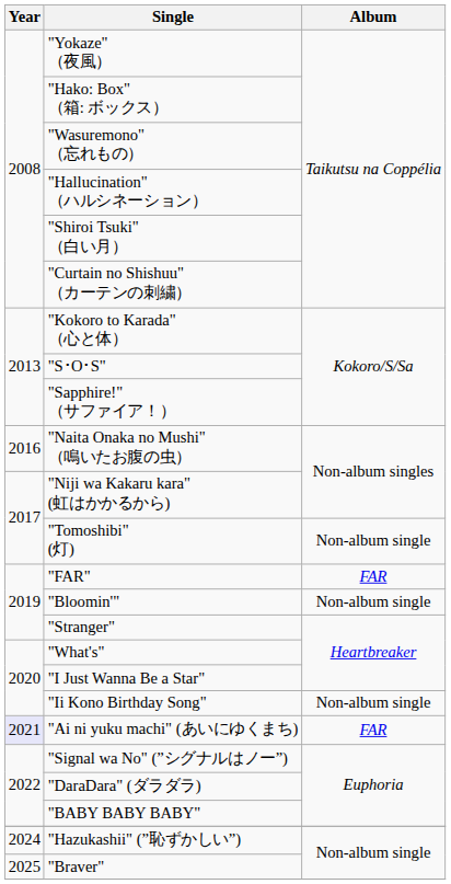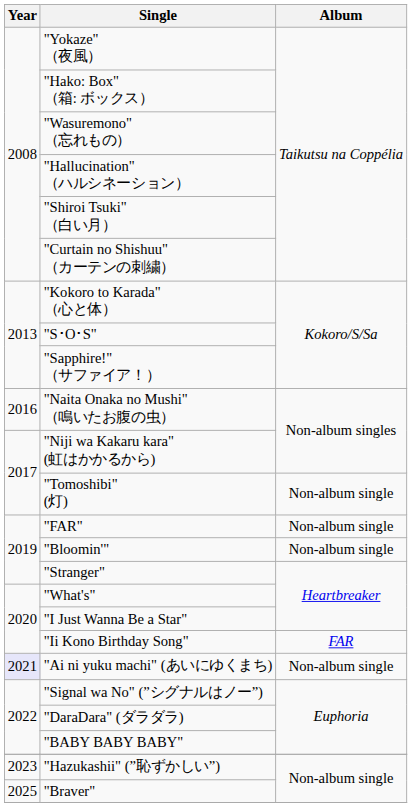"FAR" | Album: FAR -> Non-album single
"Ii Kono Birthday Song" | Album: Non-album single -> FAR
"Ai ni yuku machi" (あいにゆくまち) | Album: FAR -> Non-album single
"Hazukashii" (”恥ずかしい”) | Year: 2024 -> 2023
